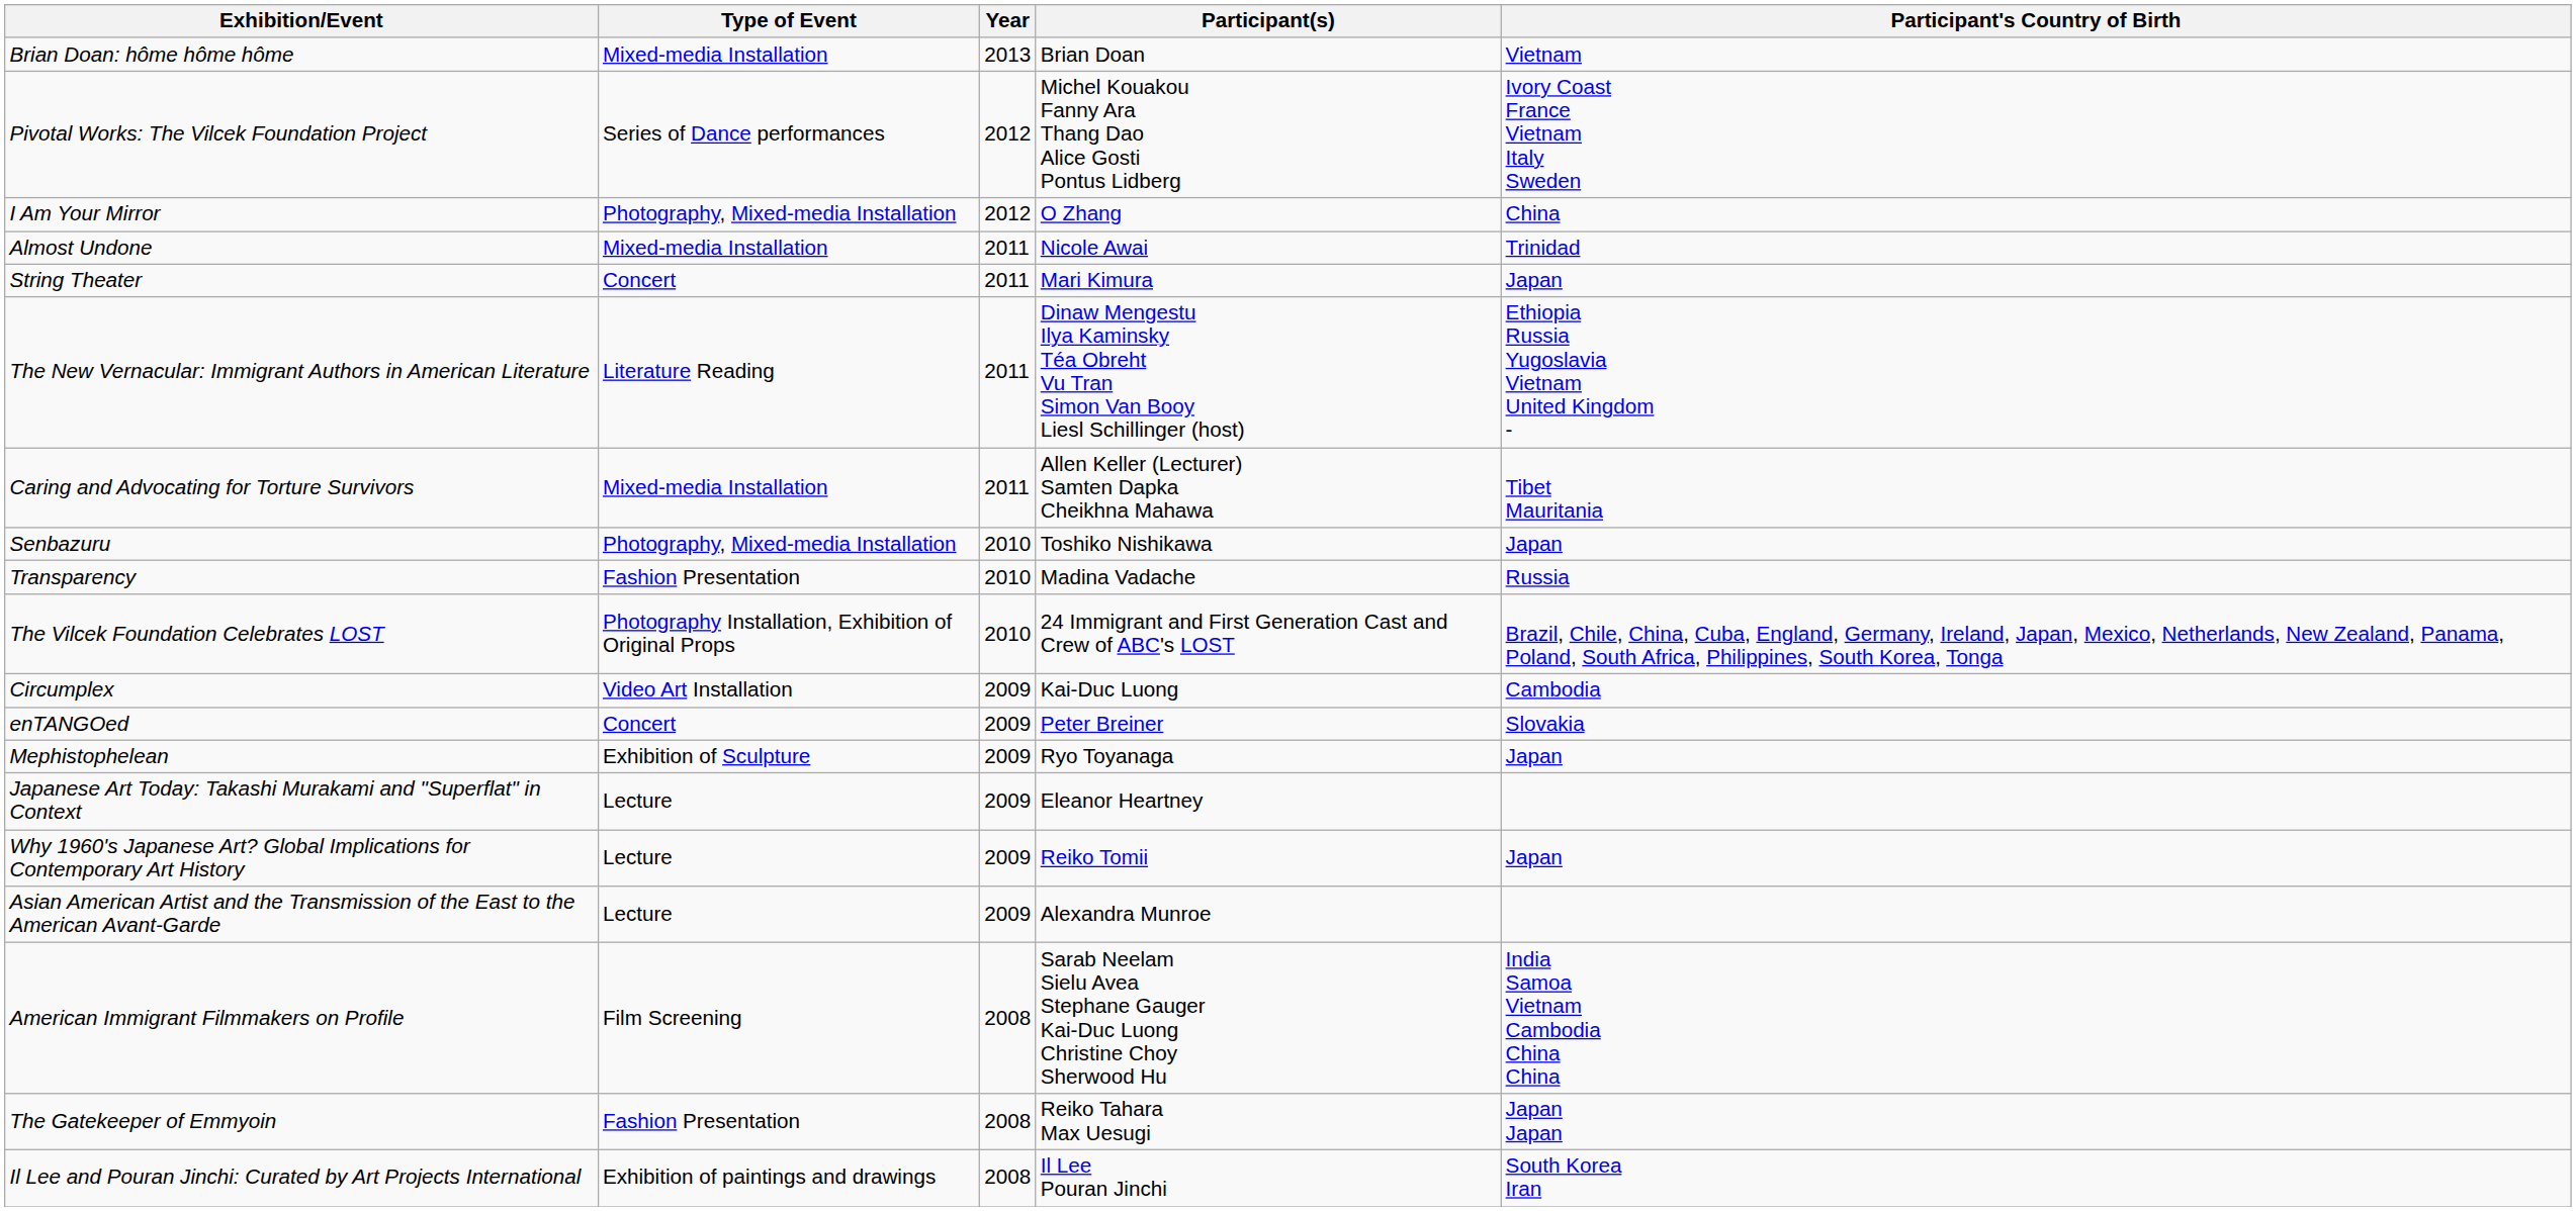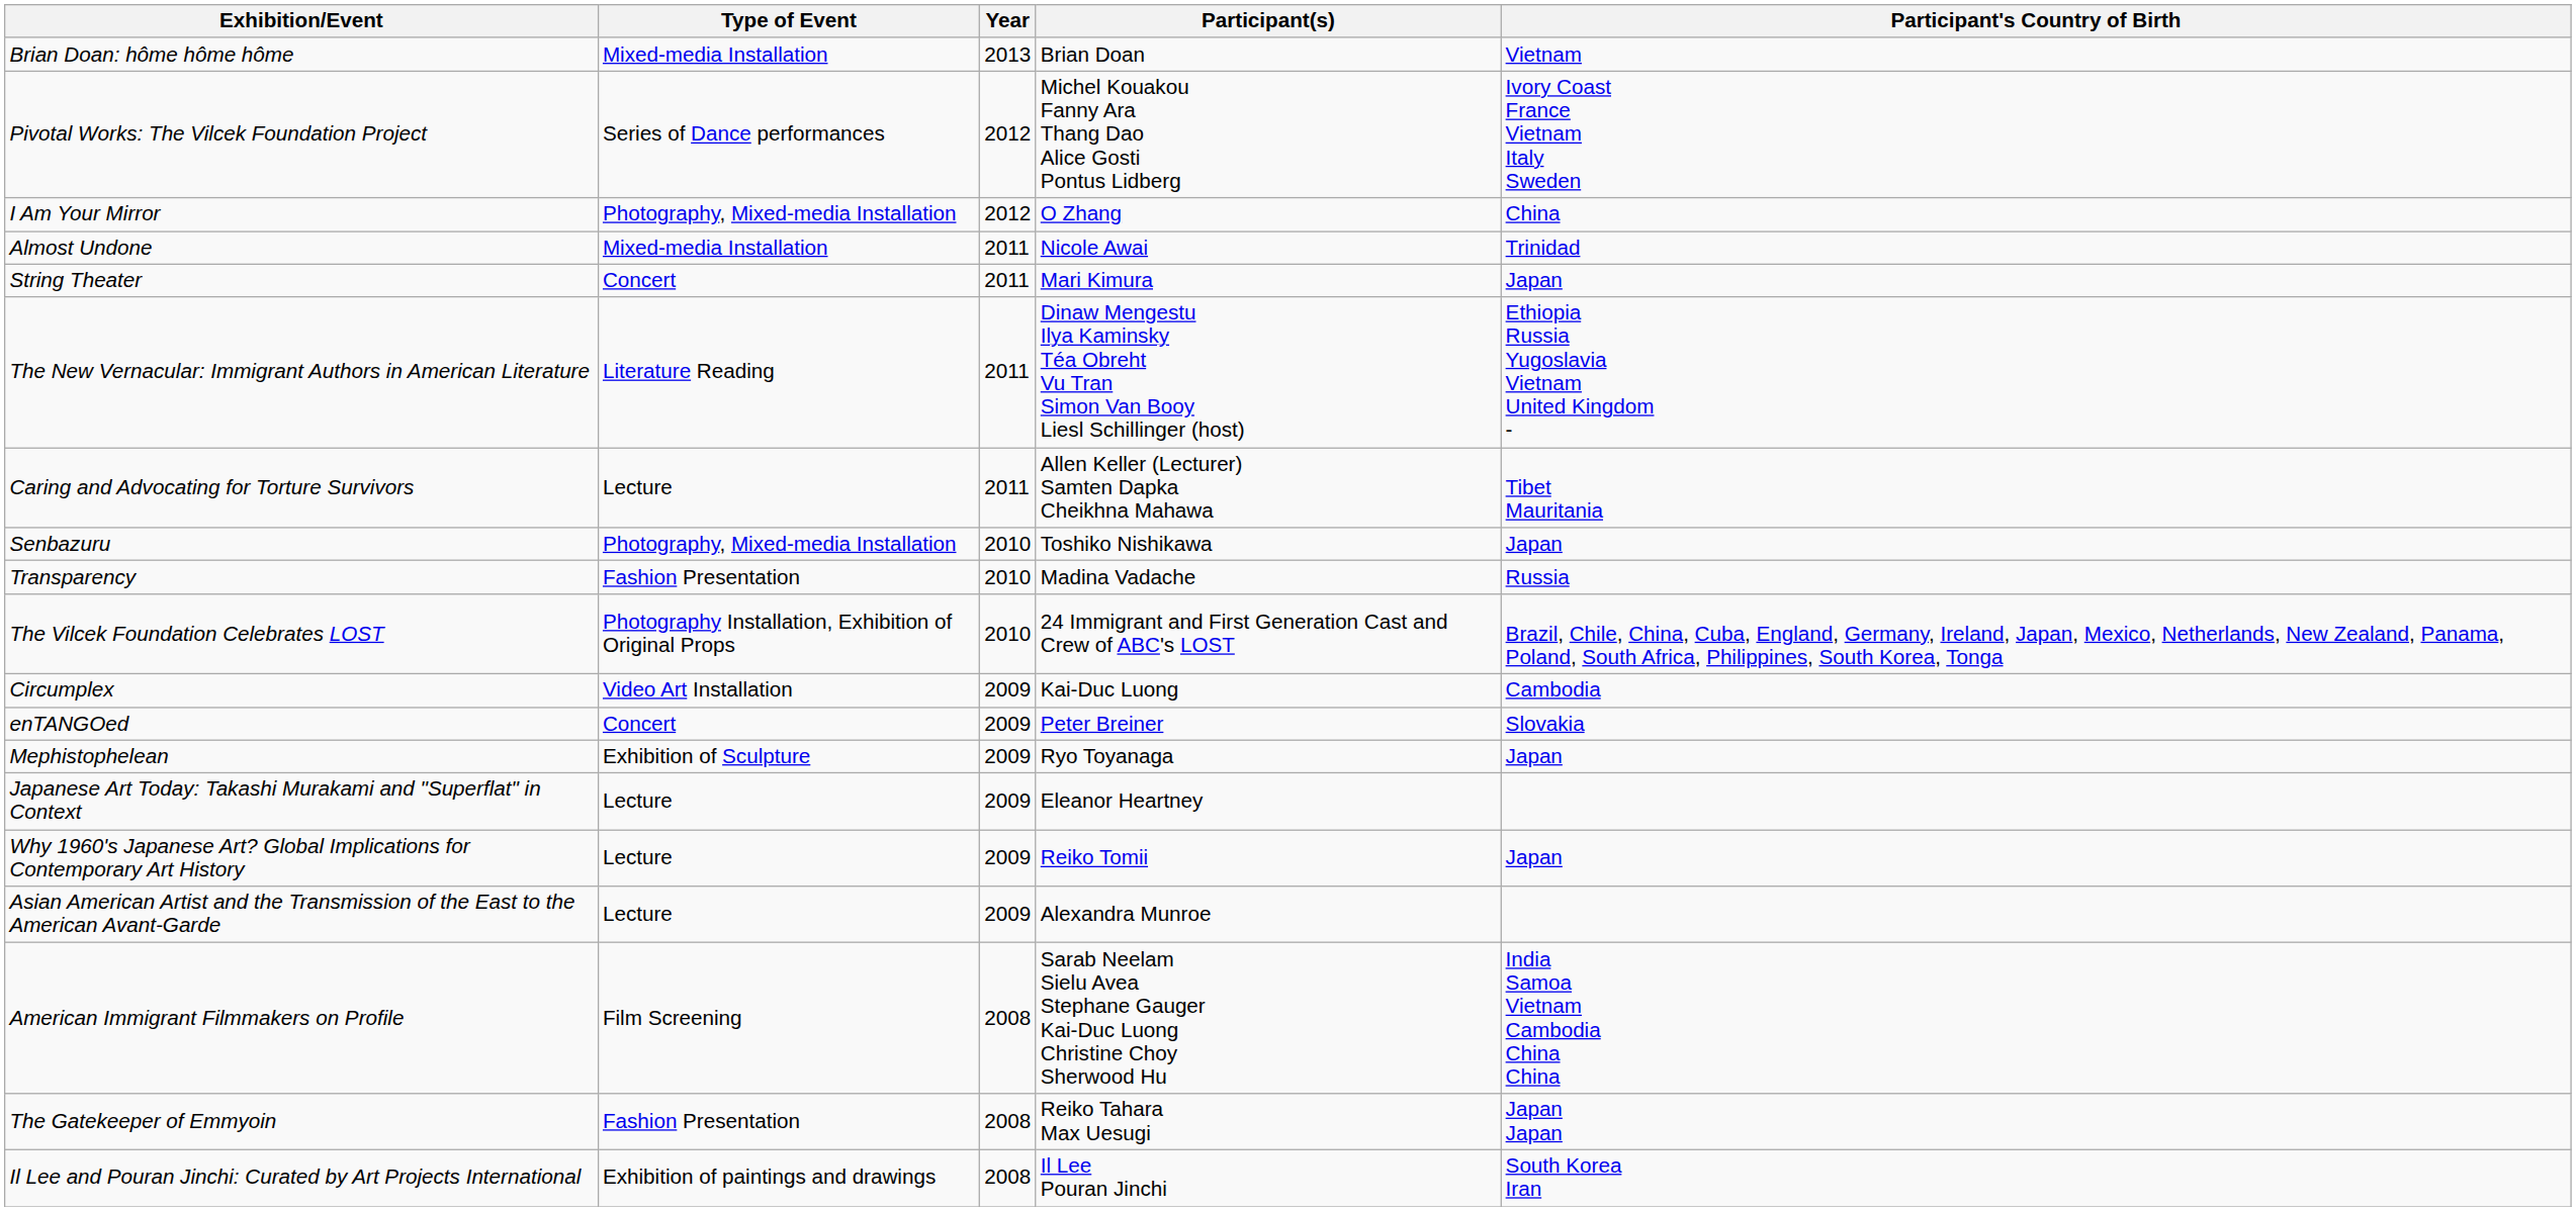Caring and Advocating for Torture Survivors | Type of Event: Mixed-media Installation -> Lecture
